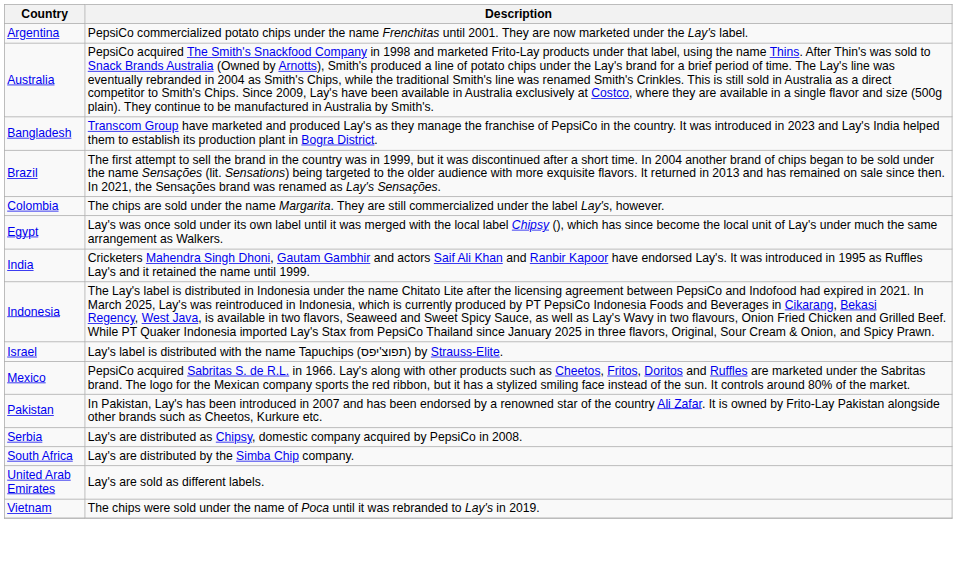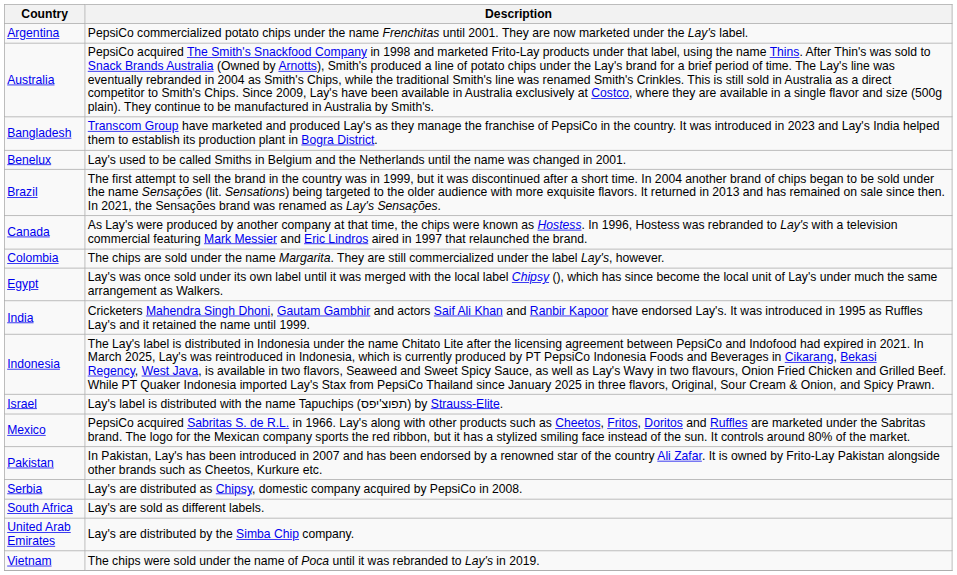+ row: Benelux | Lay's used to be called Smiths in Belgium and the Netherlands until the name was changed in 2001.
+ row: Canada | As Lay's were produced by another company at that time, the chips were known as Hostess. In 1996, Hostess was rebranded to Lay's with a television commercial featuring Mark Messier and Eric Lindros aired in 1997 that relaunched the brand.
South Africa | Description: Lay's are distributed by the Simba Chip company. -> Lay's are sold as different labels.
United Arab Emirates | Description: Lay's are sold as different labels. -> Lay's are distributed by the Simba Chip company.
